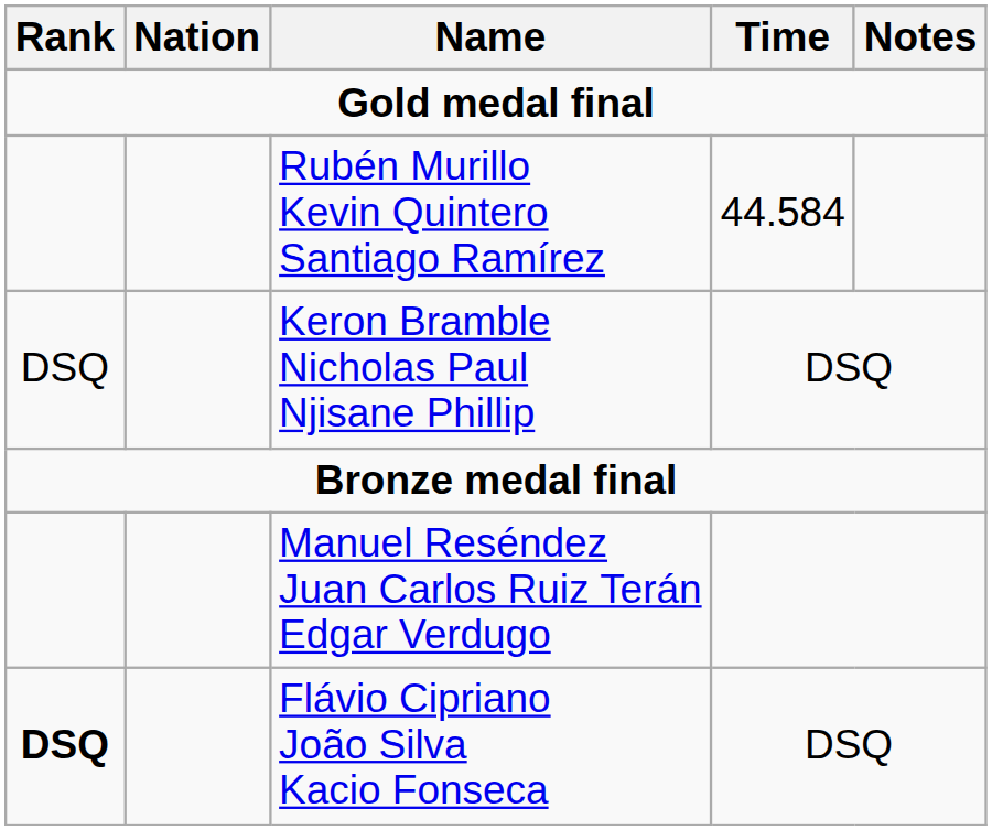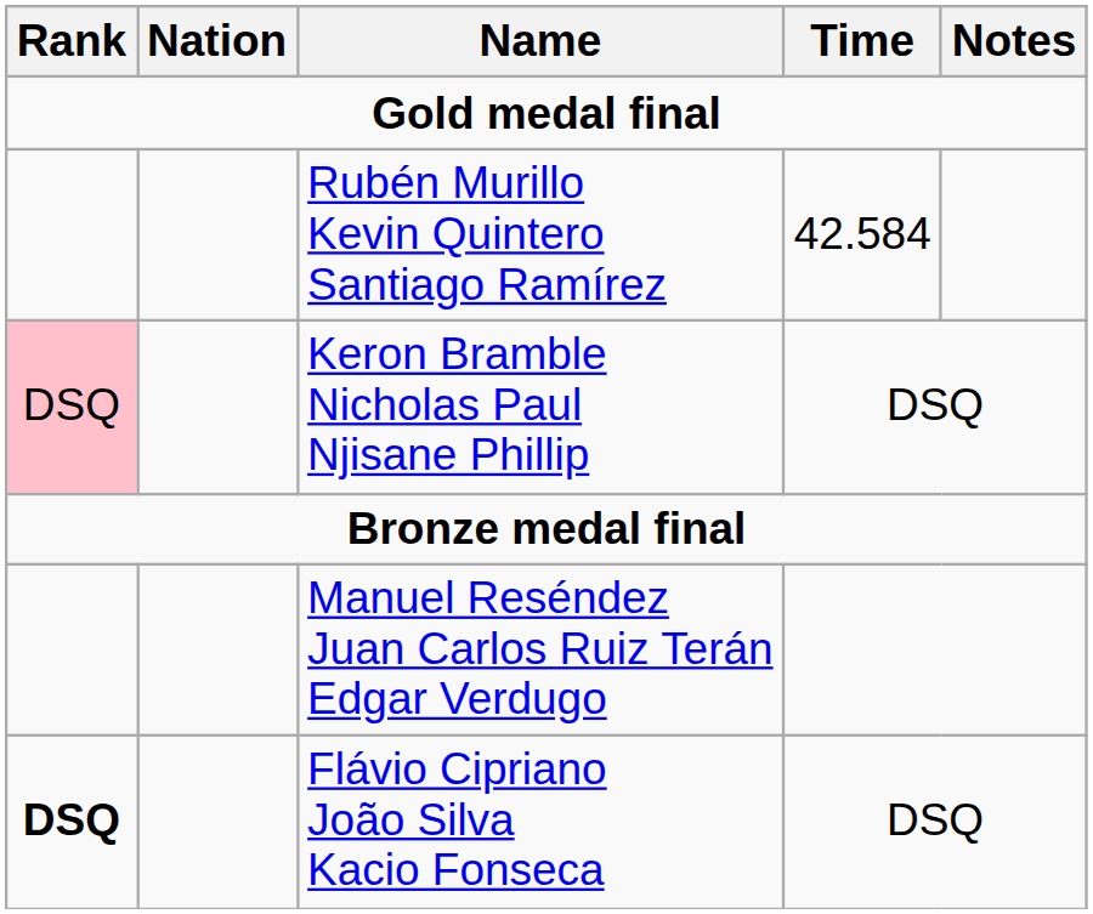Rubén Murillo Kevin Quintero Santiago Ramírez | Time: 44.584 -> 42.584
Keron Bramble Nicholas Paul Njisane Phillip | Rank: no background -> pink background
